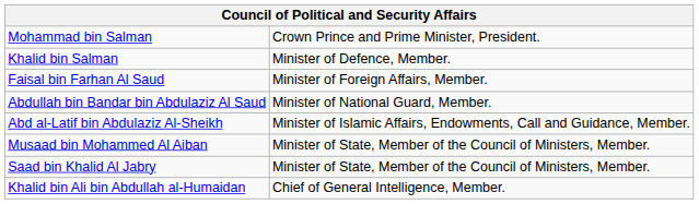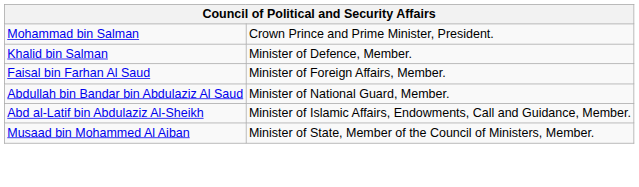- row: Saad bin Khalid Al Jabry | Minister of State, Member of the Council of Ministers, Member.
- row: Khalid bin Ali bin Abdullah al-Humaidan | Chief of General Intelligence, Member.
